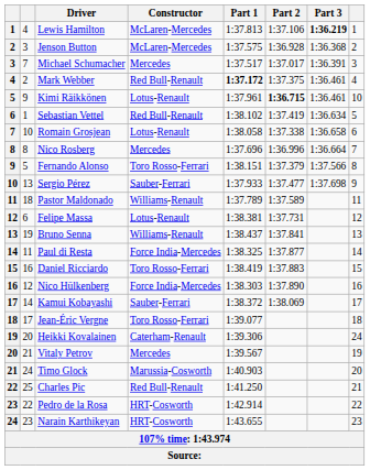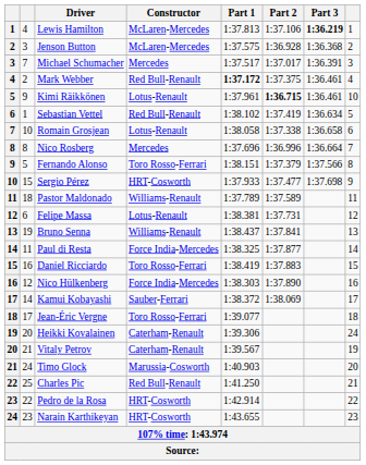Sergio Pérez | column 2: 13 -> 15
Sergio Pérez | Constructor: Sauber-Ferrari -> HRT-Cosworth
Vitaly Petrov | Constructor: Mercedes -> Caterham-Renault
